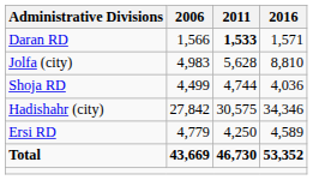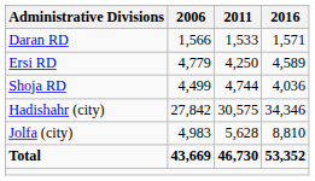Daran RD | 2011: bold -> normal
rows swapped: Ersi RD <-> Jolfa (city)
